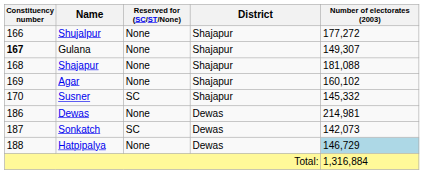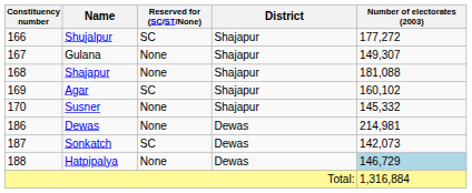Shujalpur | Reserved for (SC/ST/None): None -> SC
Gulana | Constituency number: bold -> normal
Agar | Reserved for (SC/ST/None): None -> SC
Susner | Reserved for (SC/ST/None): SC -> None
